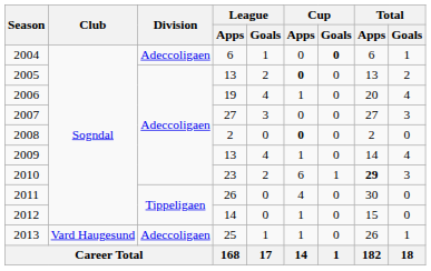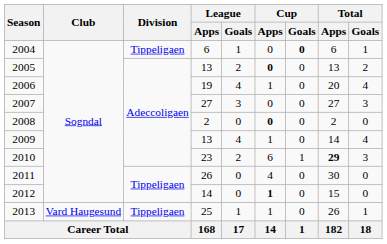2004 | Division: Adeccoligaen -> Tippeligaen
2012 | Cup / Apps: normal -> bold
2013 | Division: Adeccoligaen -> Tippeligaen
